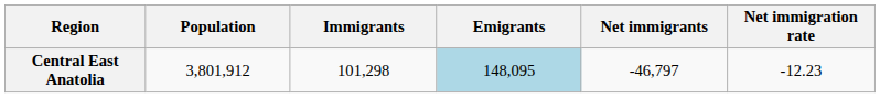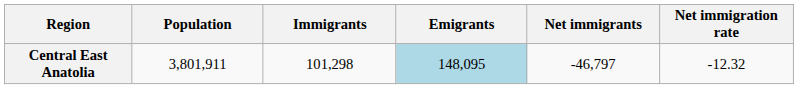Central East Anatolia | Population: 3,801,912 -> 3,801,911
Central East Anatolia | Net immigration rate: -12.23 -> -12.32
